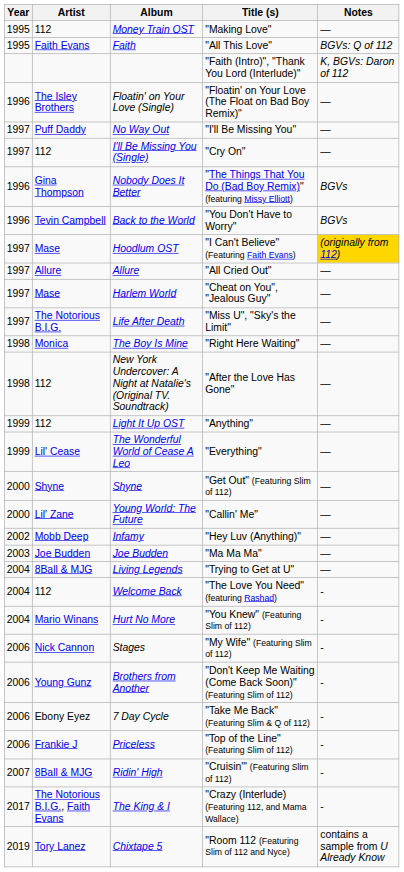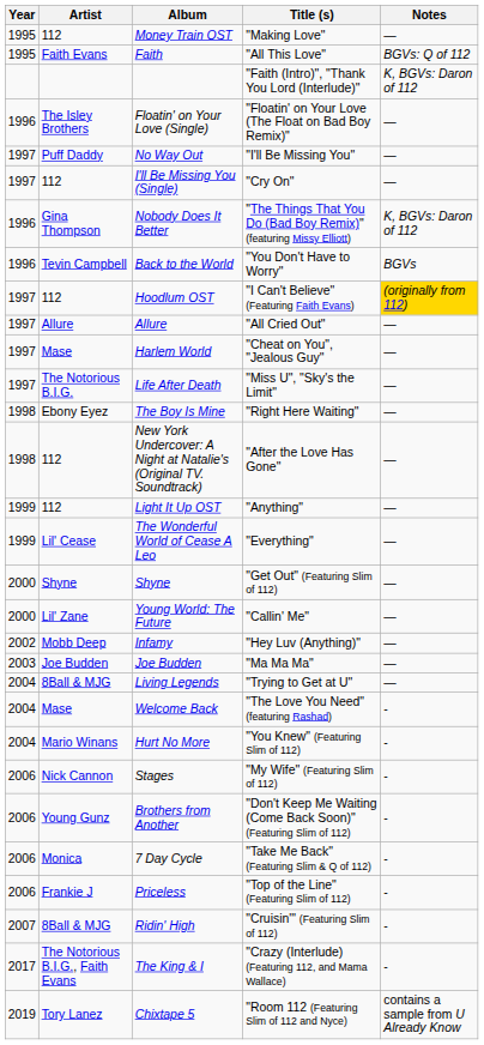Nobody Does It Better | Notes: BGVs -> K, BGVs: Daron of 112
Hoodlum OST | Artist: Mase -> 112
The Boy Is Mine | Artist: Monica -> Ebony Eyez
Welcome Back | Artist: 112 -> Mase
7 Day Cycle | Artist: Ebony Eyez -> Monica
